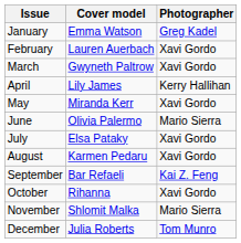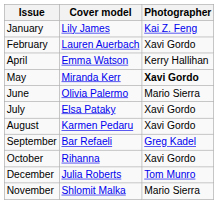January | Cover model: Emma Watson -> Lily James
January | Photographer: Greg Kadel -> Kai Z. Feng
- row: March | Gwyneth Paltrow | Xavi Gordo
April | Cover model: Lily James -> Emma Watson
May | Photographer: normal -> bold
September | Photographer: Kai Z. Feng -> Greg Kadel
rows swapped: November <-> December
